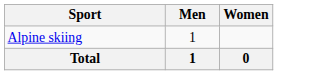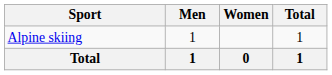+ column: Total | 1 | 1
